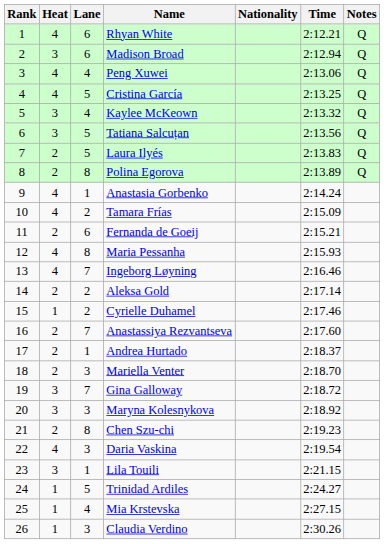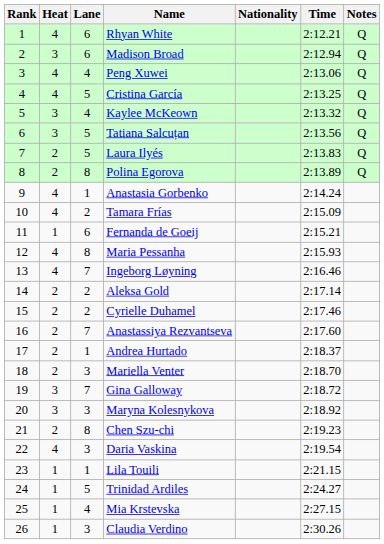Fernanda de Goeij | Heat: 2 -> 1
Cyrielle Duhamel | Heat: 1 -> 2
Lila Touili | Heat: 3 -> 1
